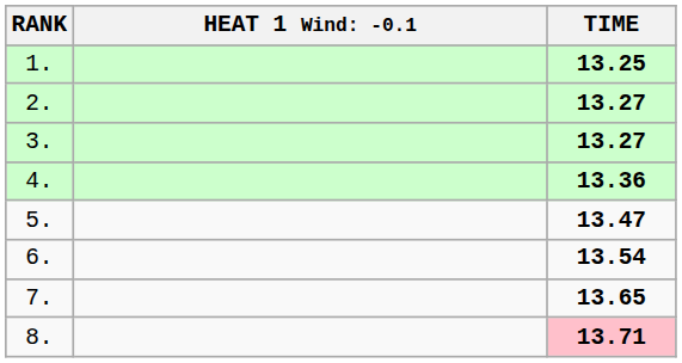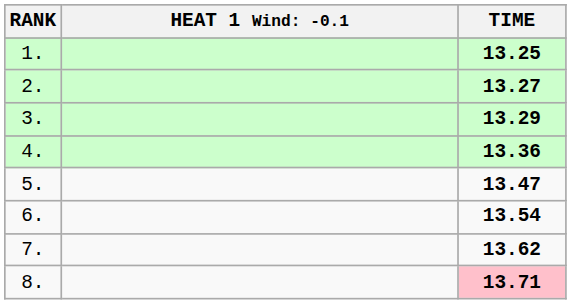3. | TIME: 13.27 -> 13.29
7. | TIME: 13.65 -> 13.62
